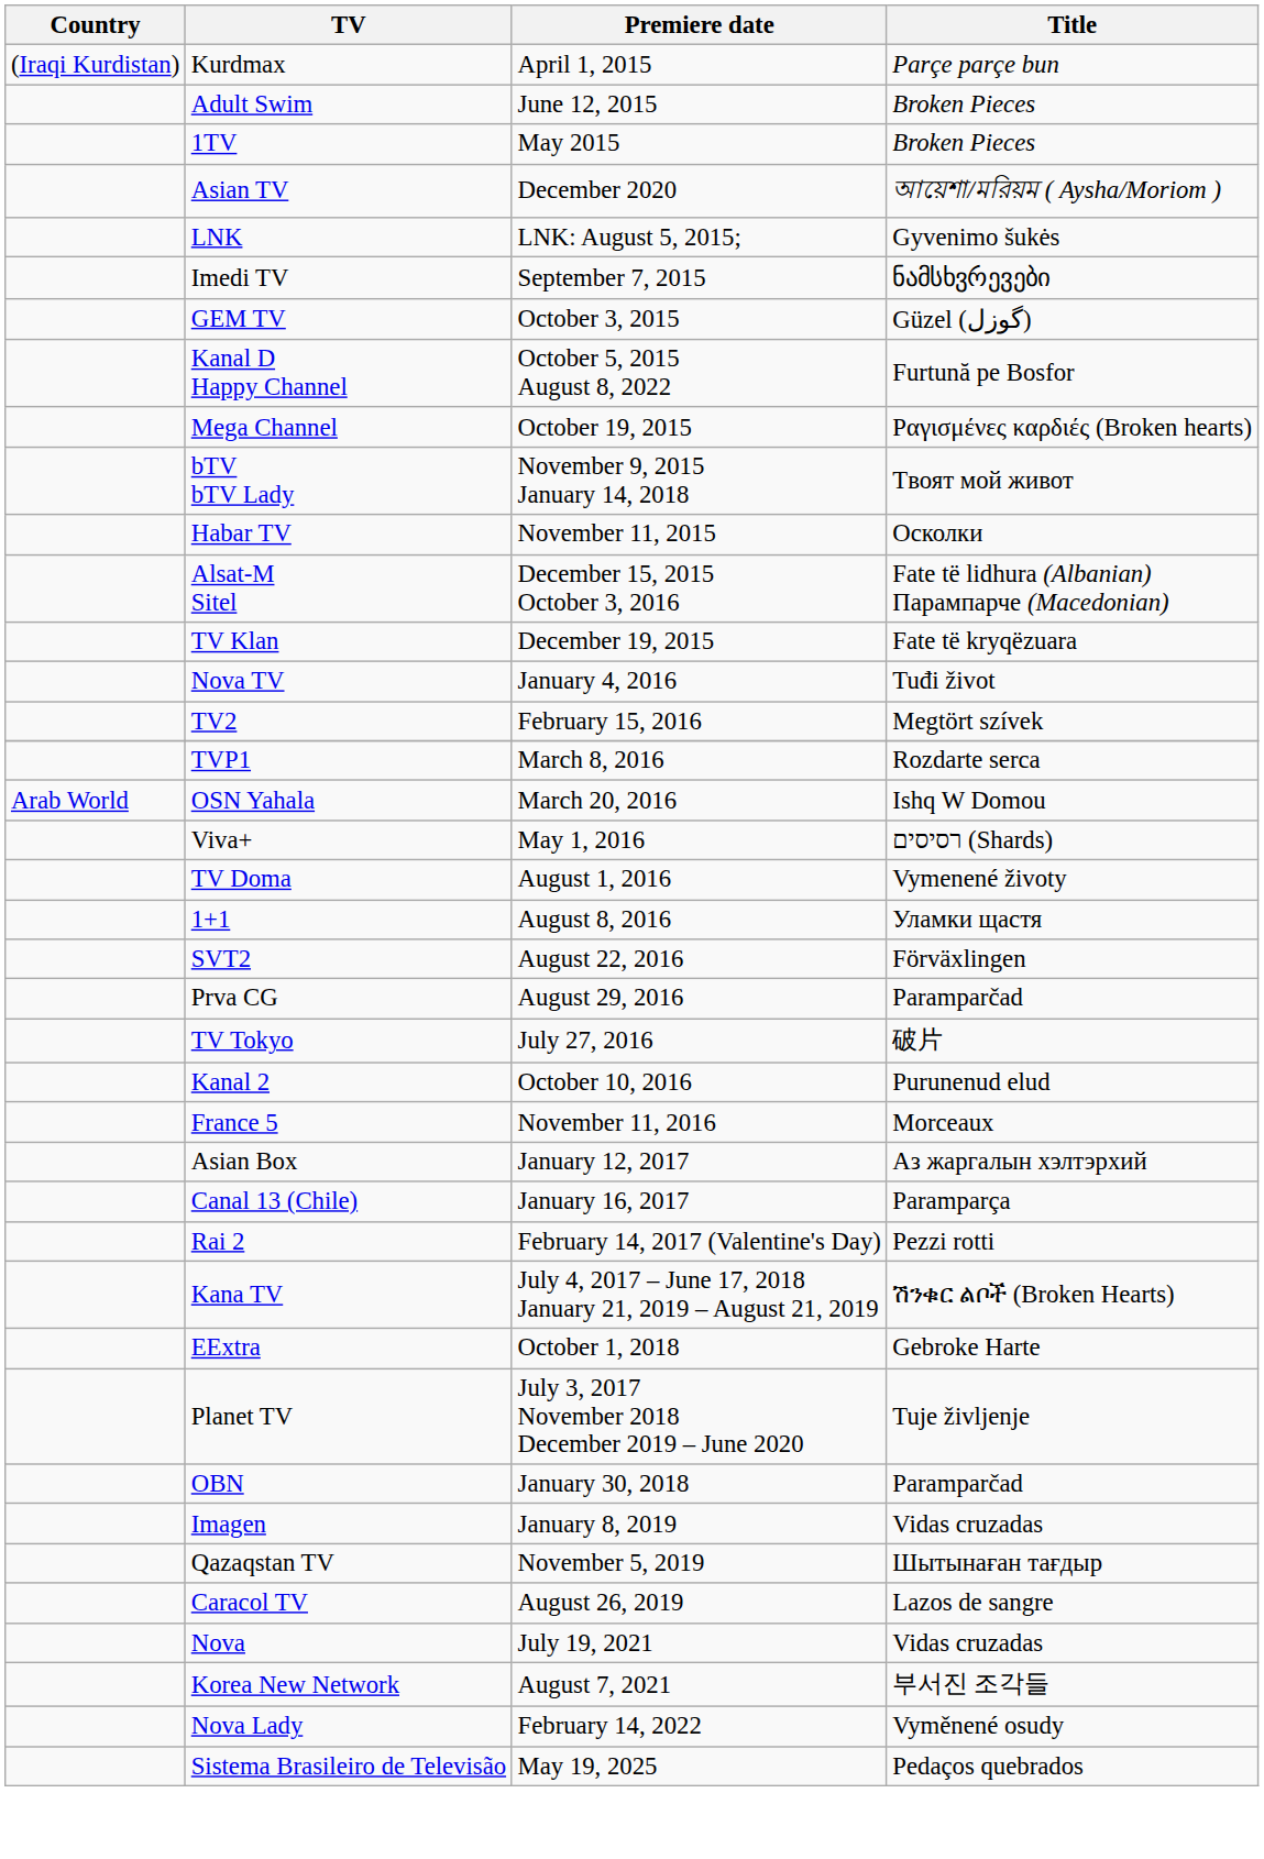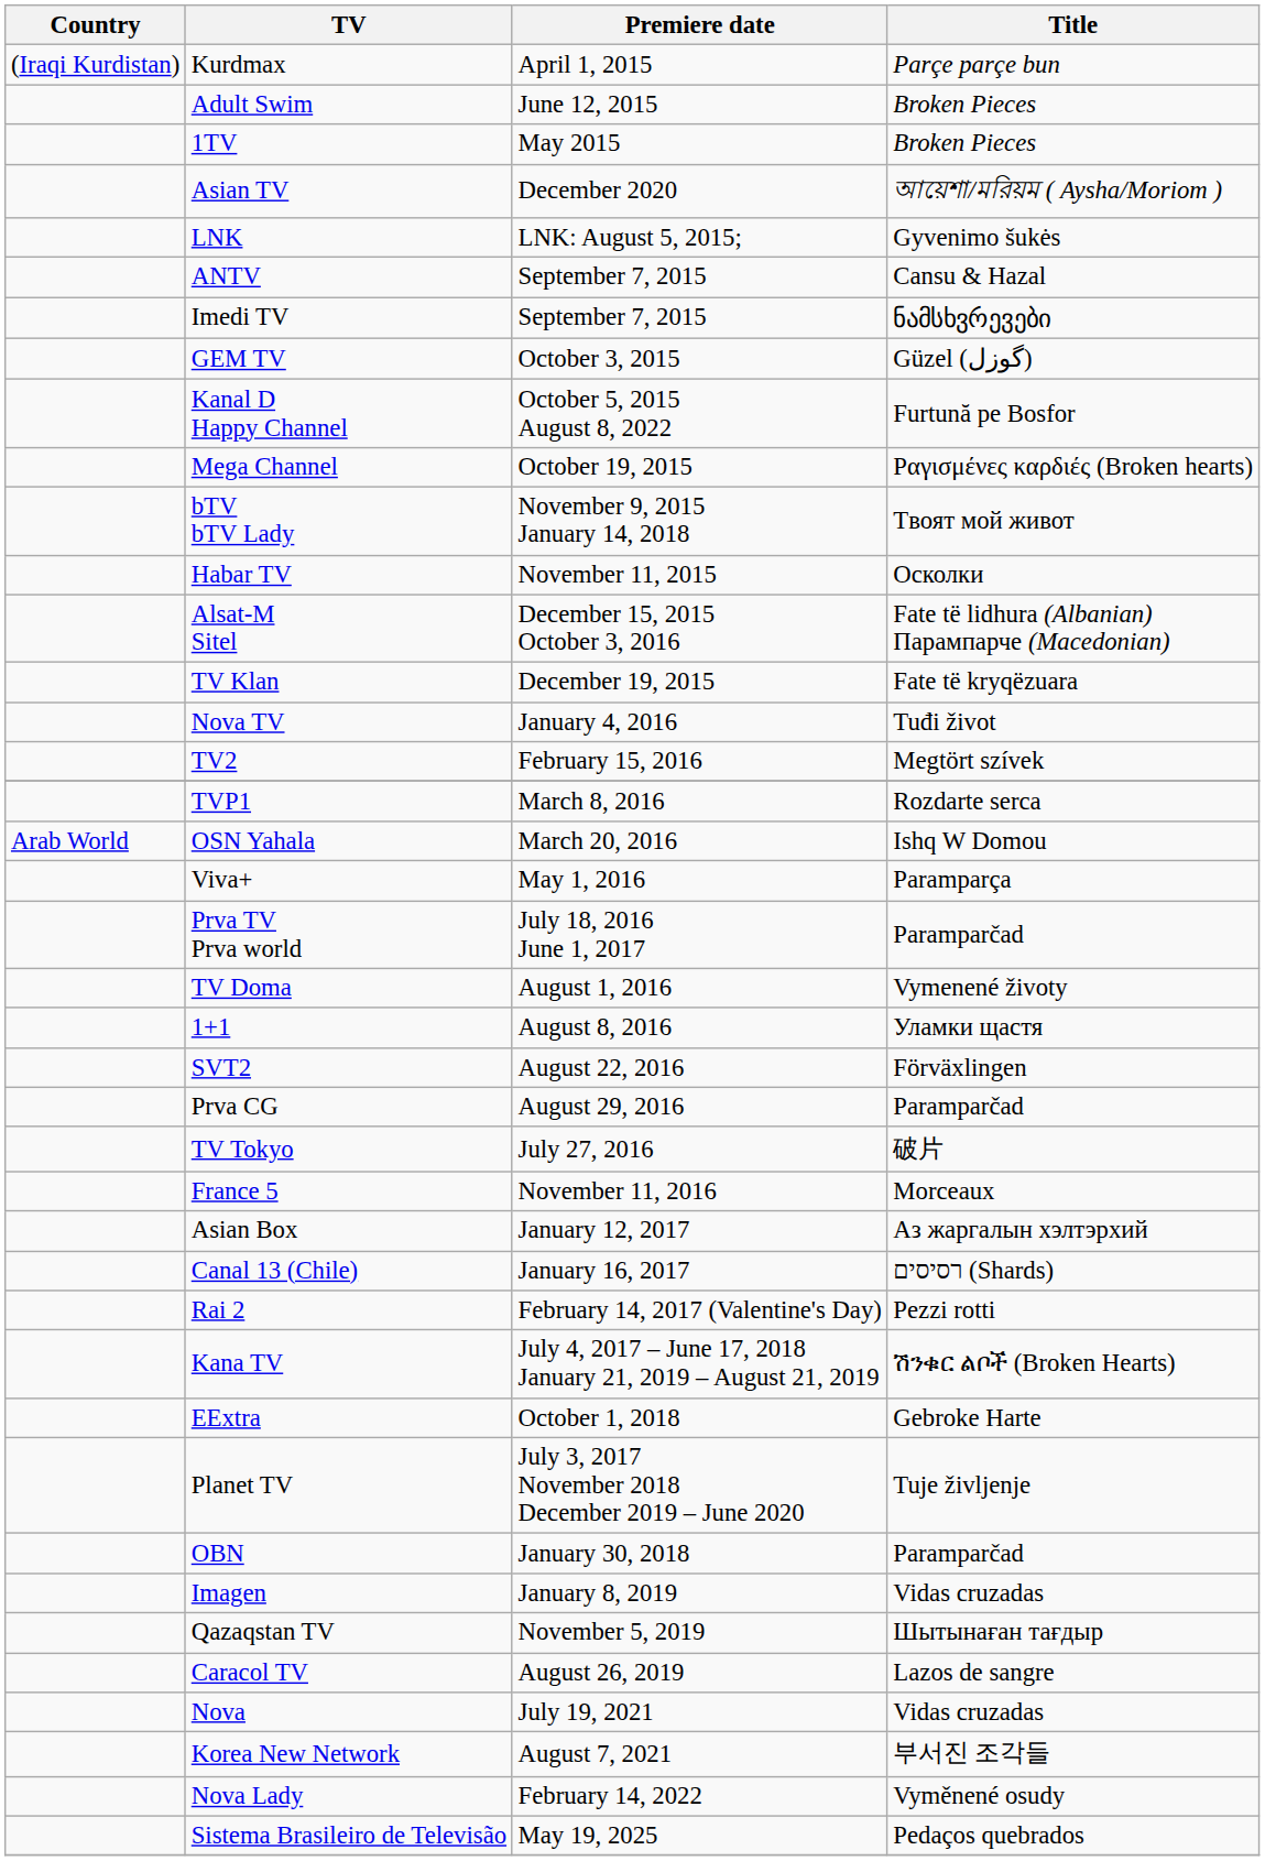+ row: ANTV | September 7, 2015 | Cansu & Hazal
Viva+ | Title: רסיסים (Shards) -> Paramparça
+ row: Prva TV Prva world | July 18, 2016 June 1, 2017 | Paramparčad
- row: Kanal 2 | October 10, 2016 | Purunenud elud
Canal 13 (Chile) | Title: Paramparça -> רסיסים (Shards)
